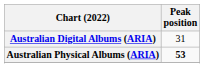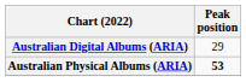Australian Digital Albums (ARIA) | Peak position: 31 -> 29
